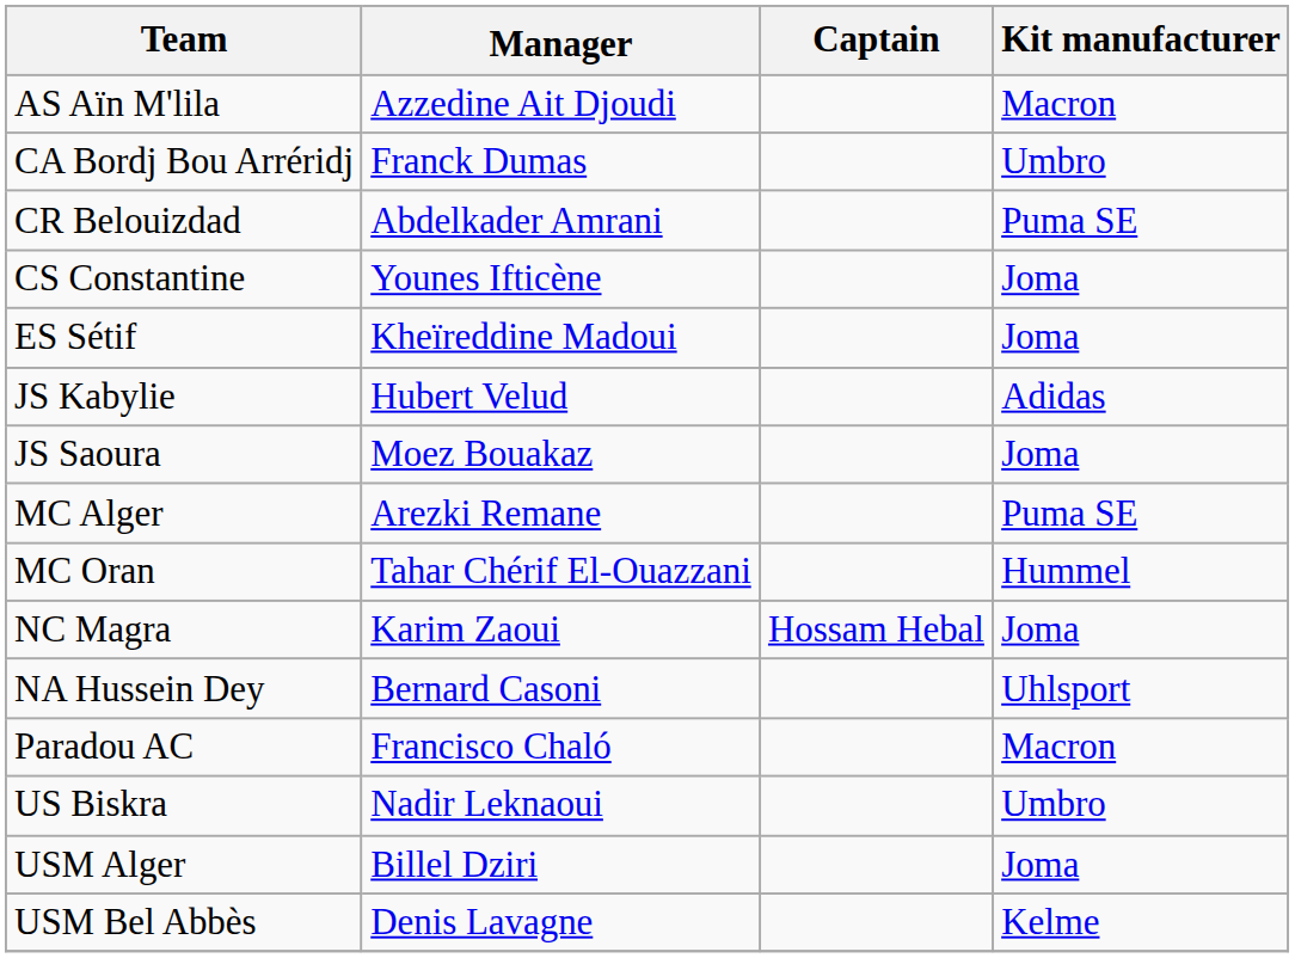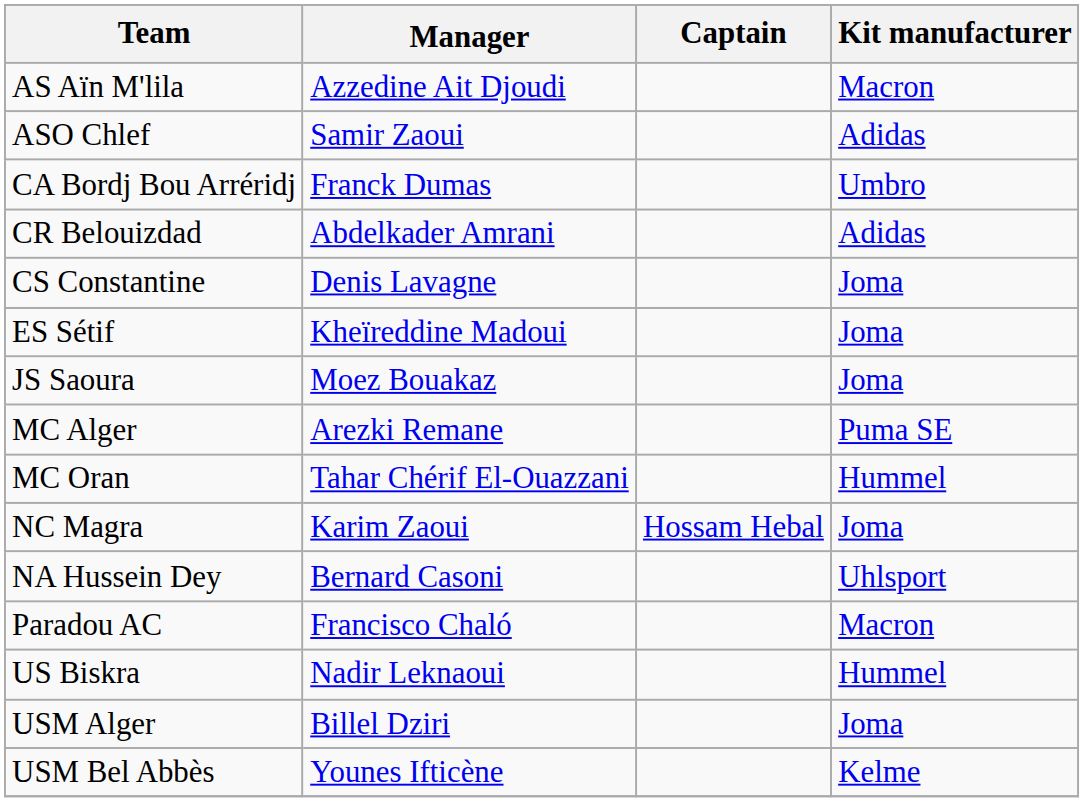+ row: ASO Chlef | Samir Zaoui | Adidas
CR Belouizdad | Kit manufacturer: Puma SE -> Adidas
CS Constantine | Manager: Younes Ifticène -> Denis Lavagne
- row: JS Kabylie | Hubert Velud | Adidas
US Biskra | Kit manufacturer: Umbro -> Hummel
USM Bel Abbès | Manager: Denis Lavagne -> Younes Ifticène
